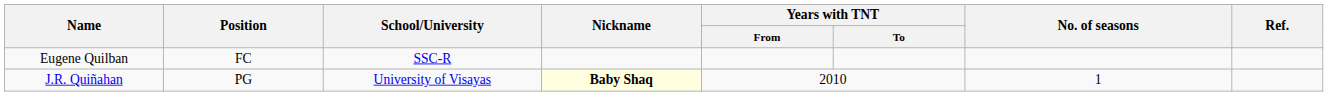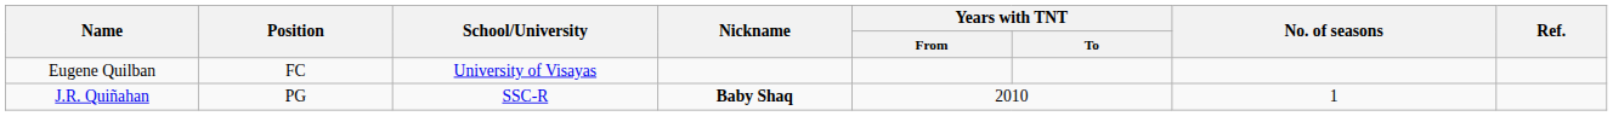Eugene Quilban | School/University: SSC-R -> University of Visayas
J.R. Quiñahan | School/University: University of Visayas -> SSC-R
J.R. Quiñahan | Nickname: lightyellow background -> no background
